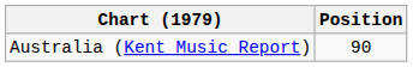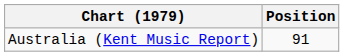Australia (Kent Music Report) | Position: 90 -> 91
